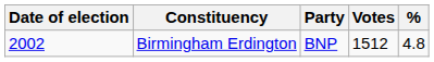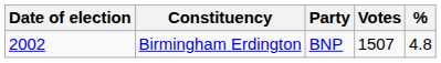Birmingham Erdington | Votes: 1512 -> 1507
